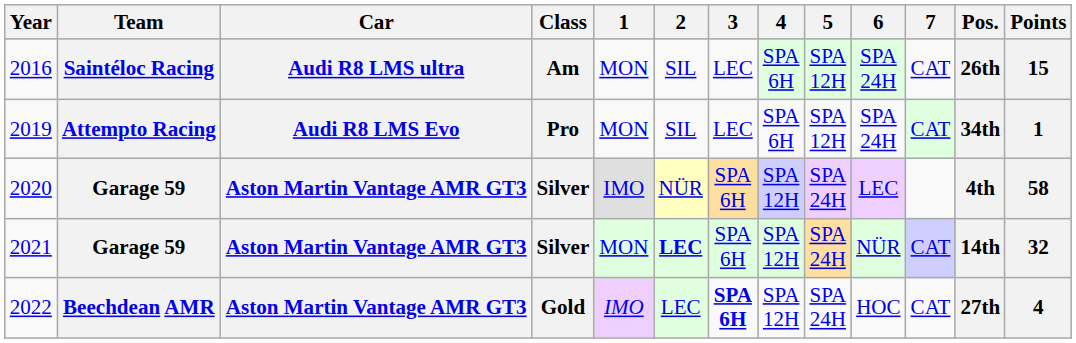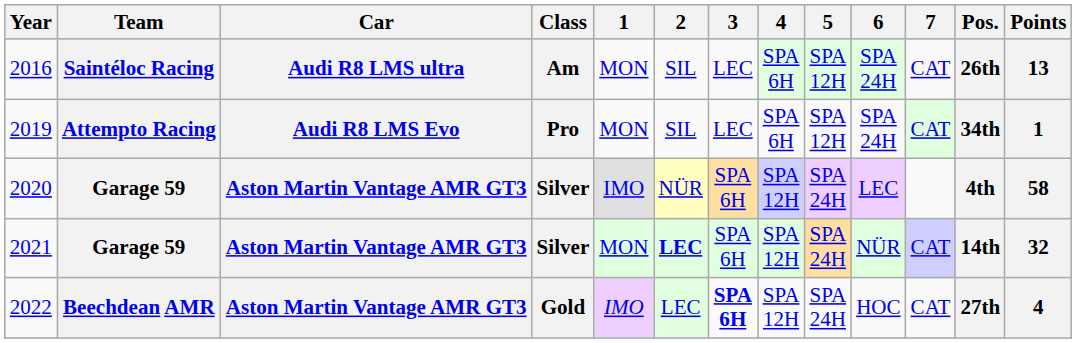2016 | Points: 15 -> 13
